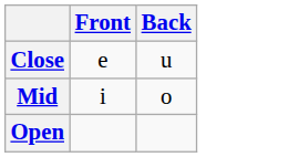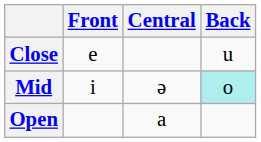+ column: Central | ə | a
Mid | Back: no background -> paleturquoise background
